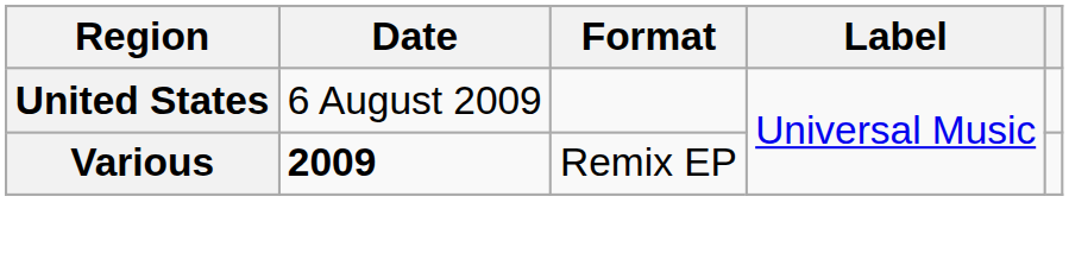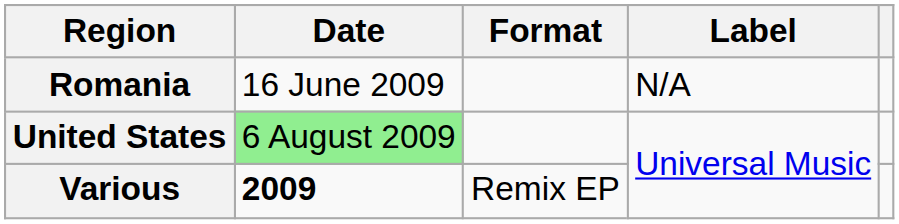+ row: Romania | 16 June 2009 | N/A
United States | Date: no background -> lightgreen background
